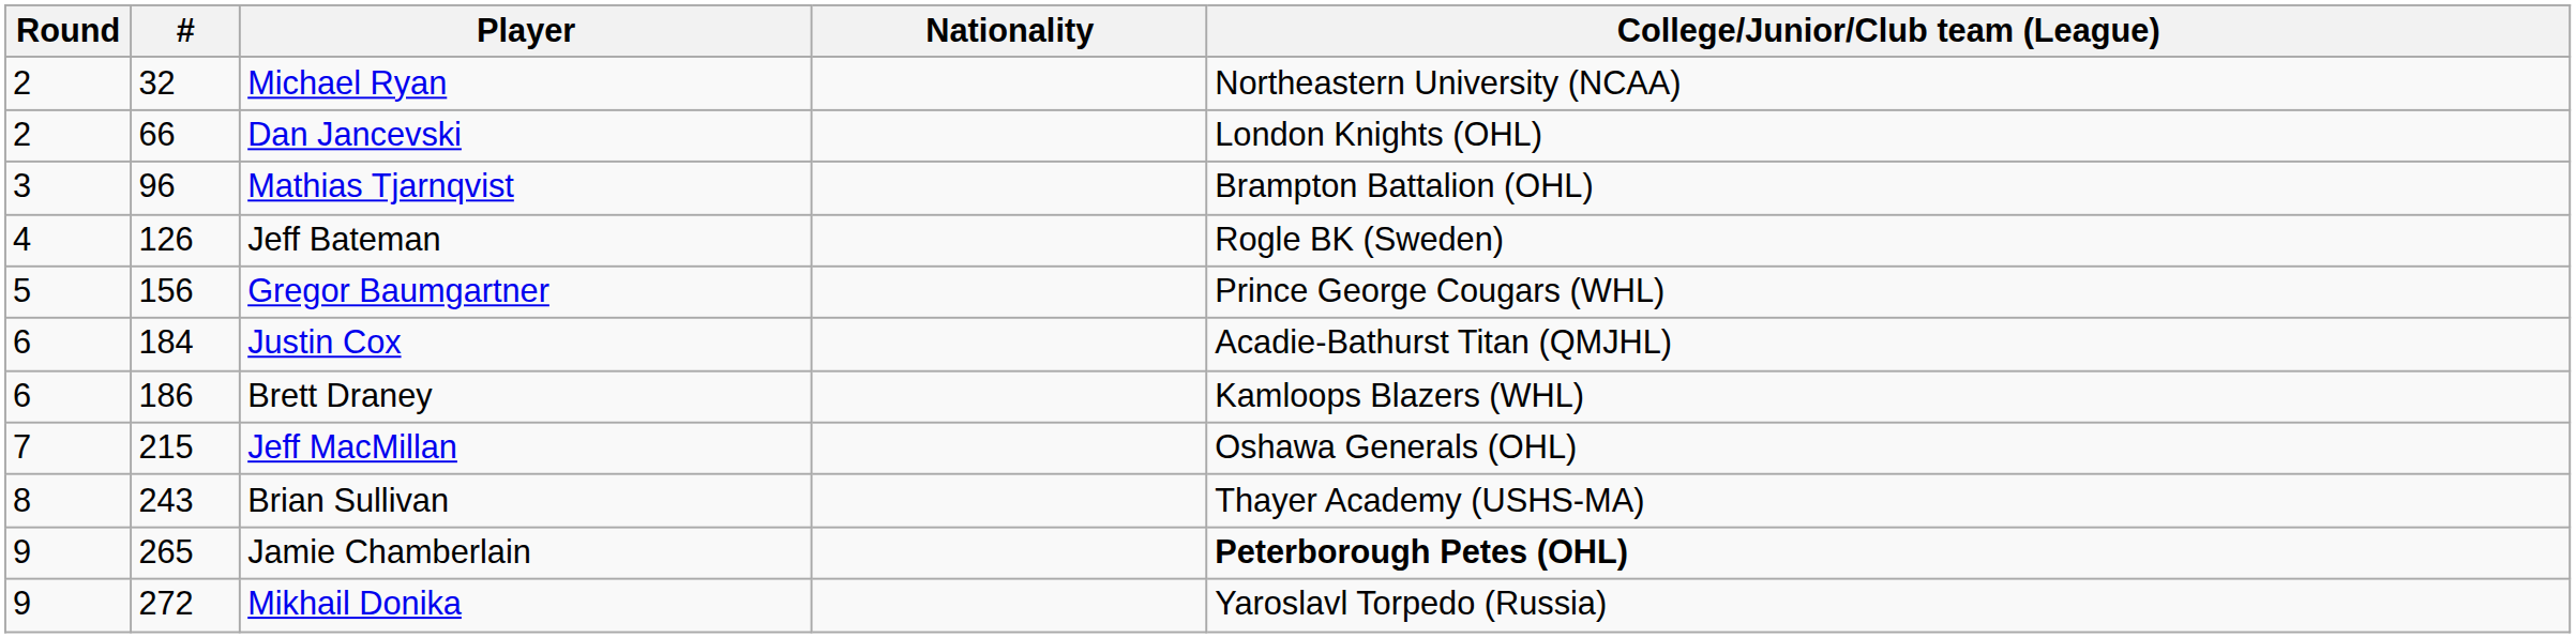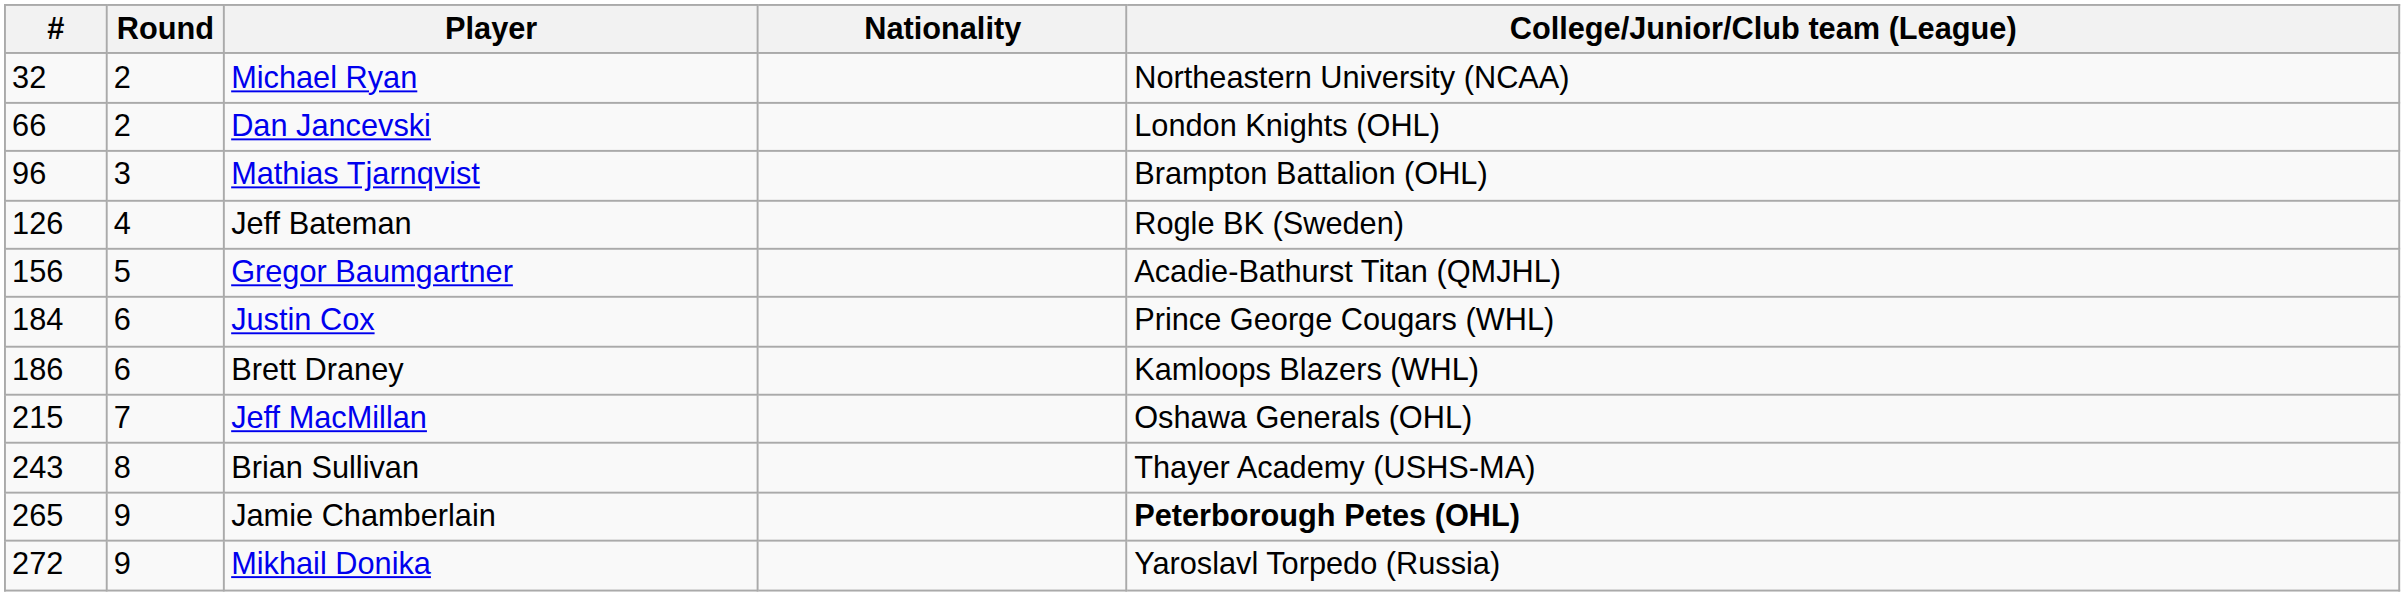columns swapped: Round <-> #
Gregor Baumgartner | College/Junior/Club team (League): Prince George Cougars (WHL) -> Acadie-Bathurst Titan (QMJHL)
Justin Cox | College/Junior/Club team (League): Acadie-Bathurst Titan (QMJHL) -> Prince George Cougars (WHL)
